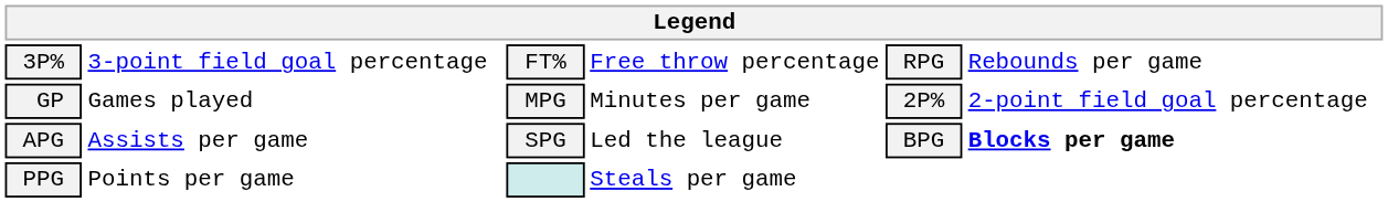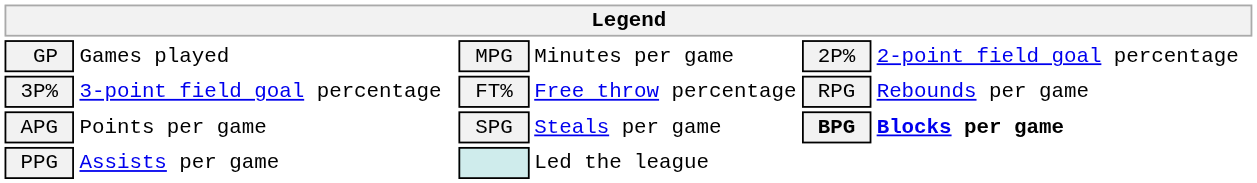rows swapped: GP <-> 3P%
APG | column 2: Assists per game -> Points per game
APG | column 4: Led the league -> Steals per game
APG | column 5: normal -> bold
PPG | column 2: Points per game -> Assists per game
PPG | column 4: Steals per game -> Led the league
